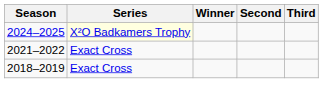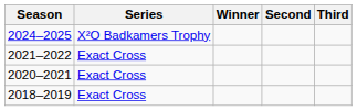2024–2025 | Series: lightyellow background -> no background
+ row: 2020–2021 | Exact Cross
